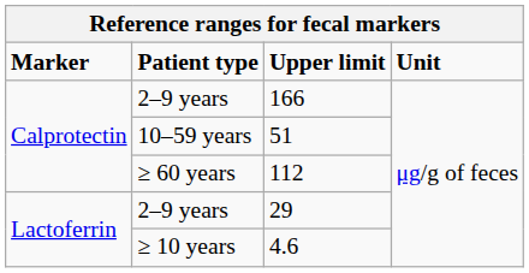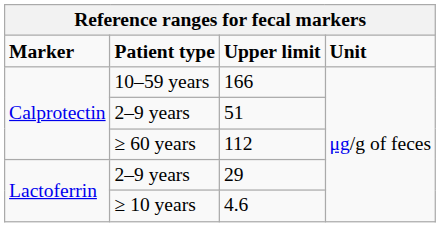166 | Patient type: 2–9 years -> 10–59 years
51 | Patient type: 10–59 years -> 2–9 years
